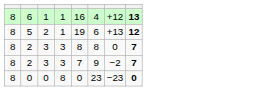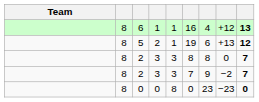+ column: Team
